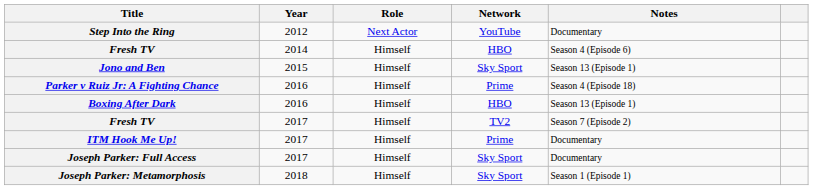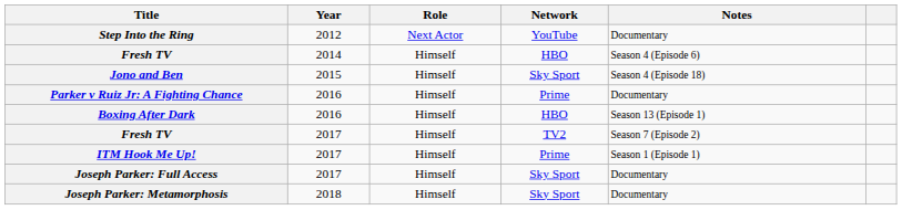Jono and Ben | Notes: Season 13 (Episode 1) -> Season 4 (Episode 18)
Parker v Ruiz Jr: A Fighting Chance | Notes: Season 4 (Episode 18) -> Documentary
ITM Hook Me Up! | Notes: Documentary -> Season 1 (Episode 1)
Joseph Parker: Metamorphosis | Notes: Season 1 (Episode 1) -> Documentary
